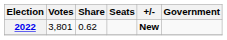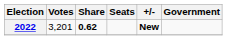2022 | Votes: 3,801 -> 3,201
2022 | Share: normal -> bold
